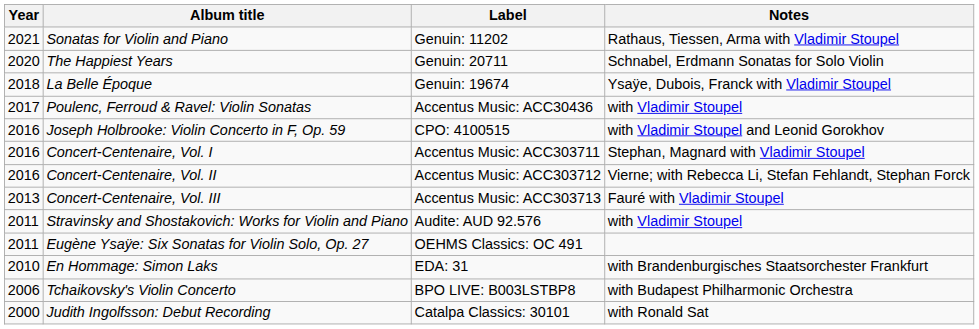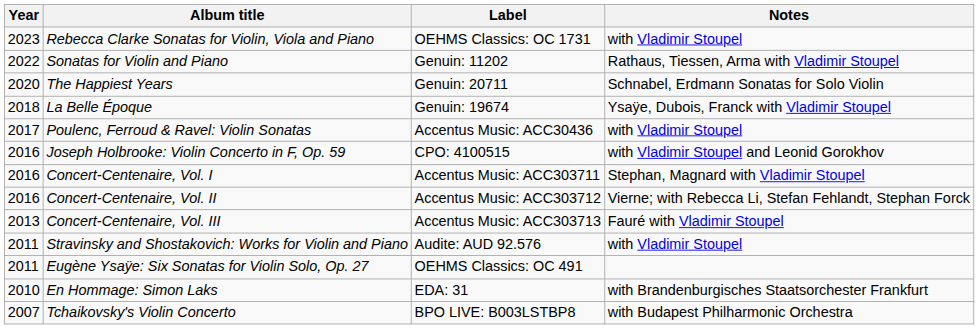+ row: 2023 | Rebecca Clarke Sonatas for Violin, Viola and Piano | OEHMS Classics: OC 1731 | with Vladimir Stoupel
Sonatas for Violin and Piano | Year: 2021 -> 2022
Tchaikovsky's Violin Concerto | Year: 2006 -> 2007
- row: 2000 | Judith Ingolfsson: Debut Recording | Catalpa Classics: 30101 | with Ronald Sat
